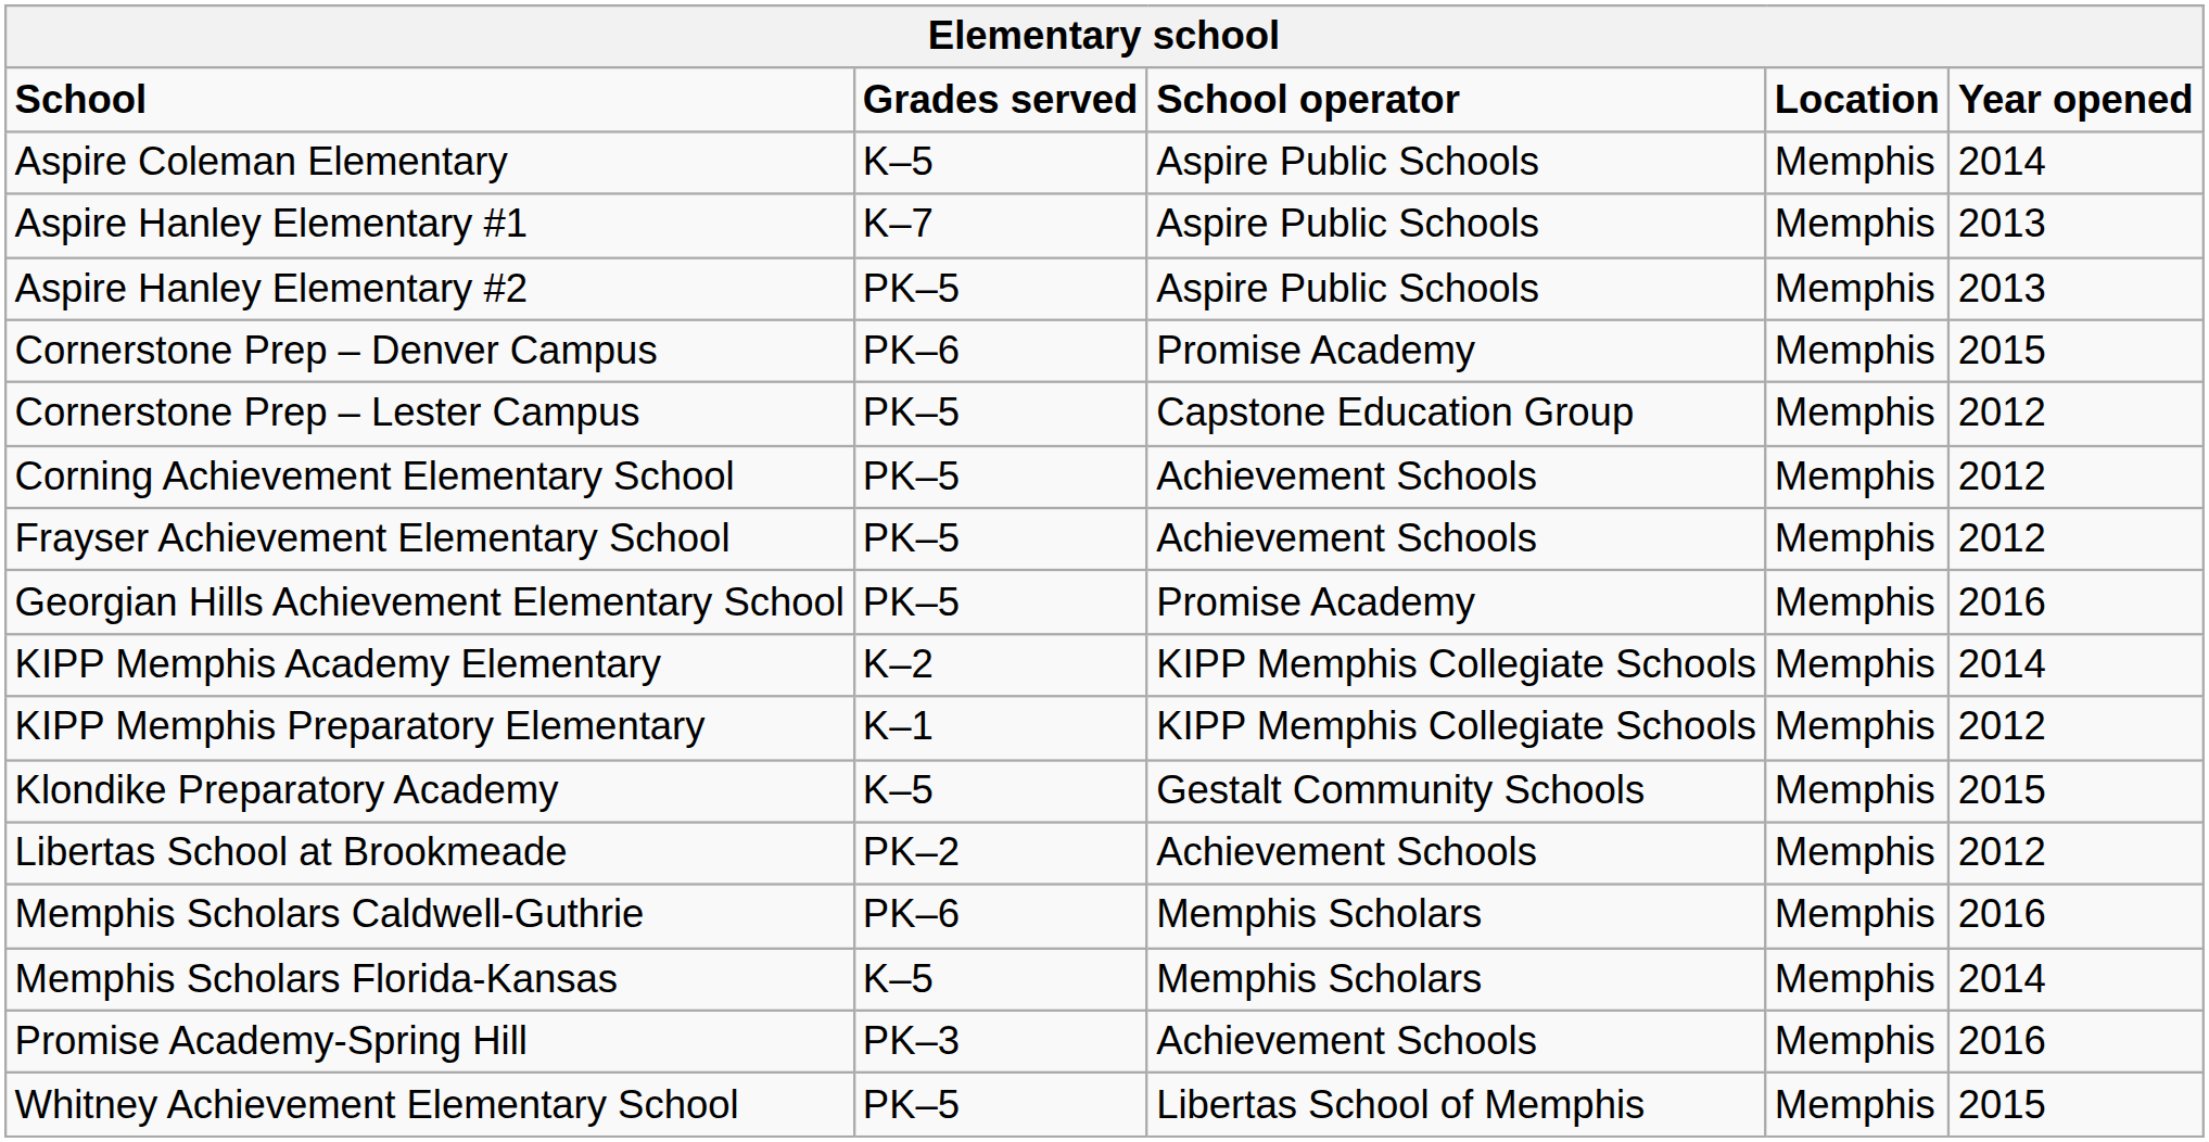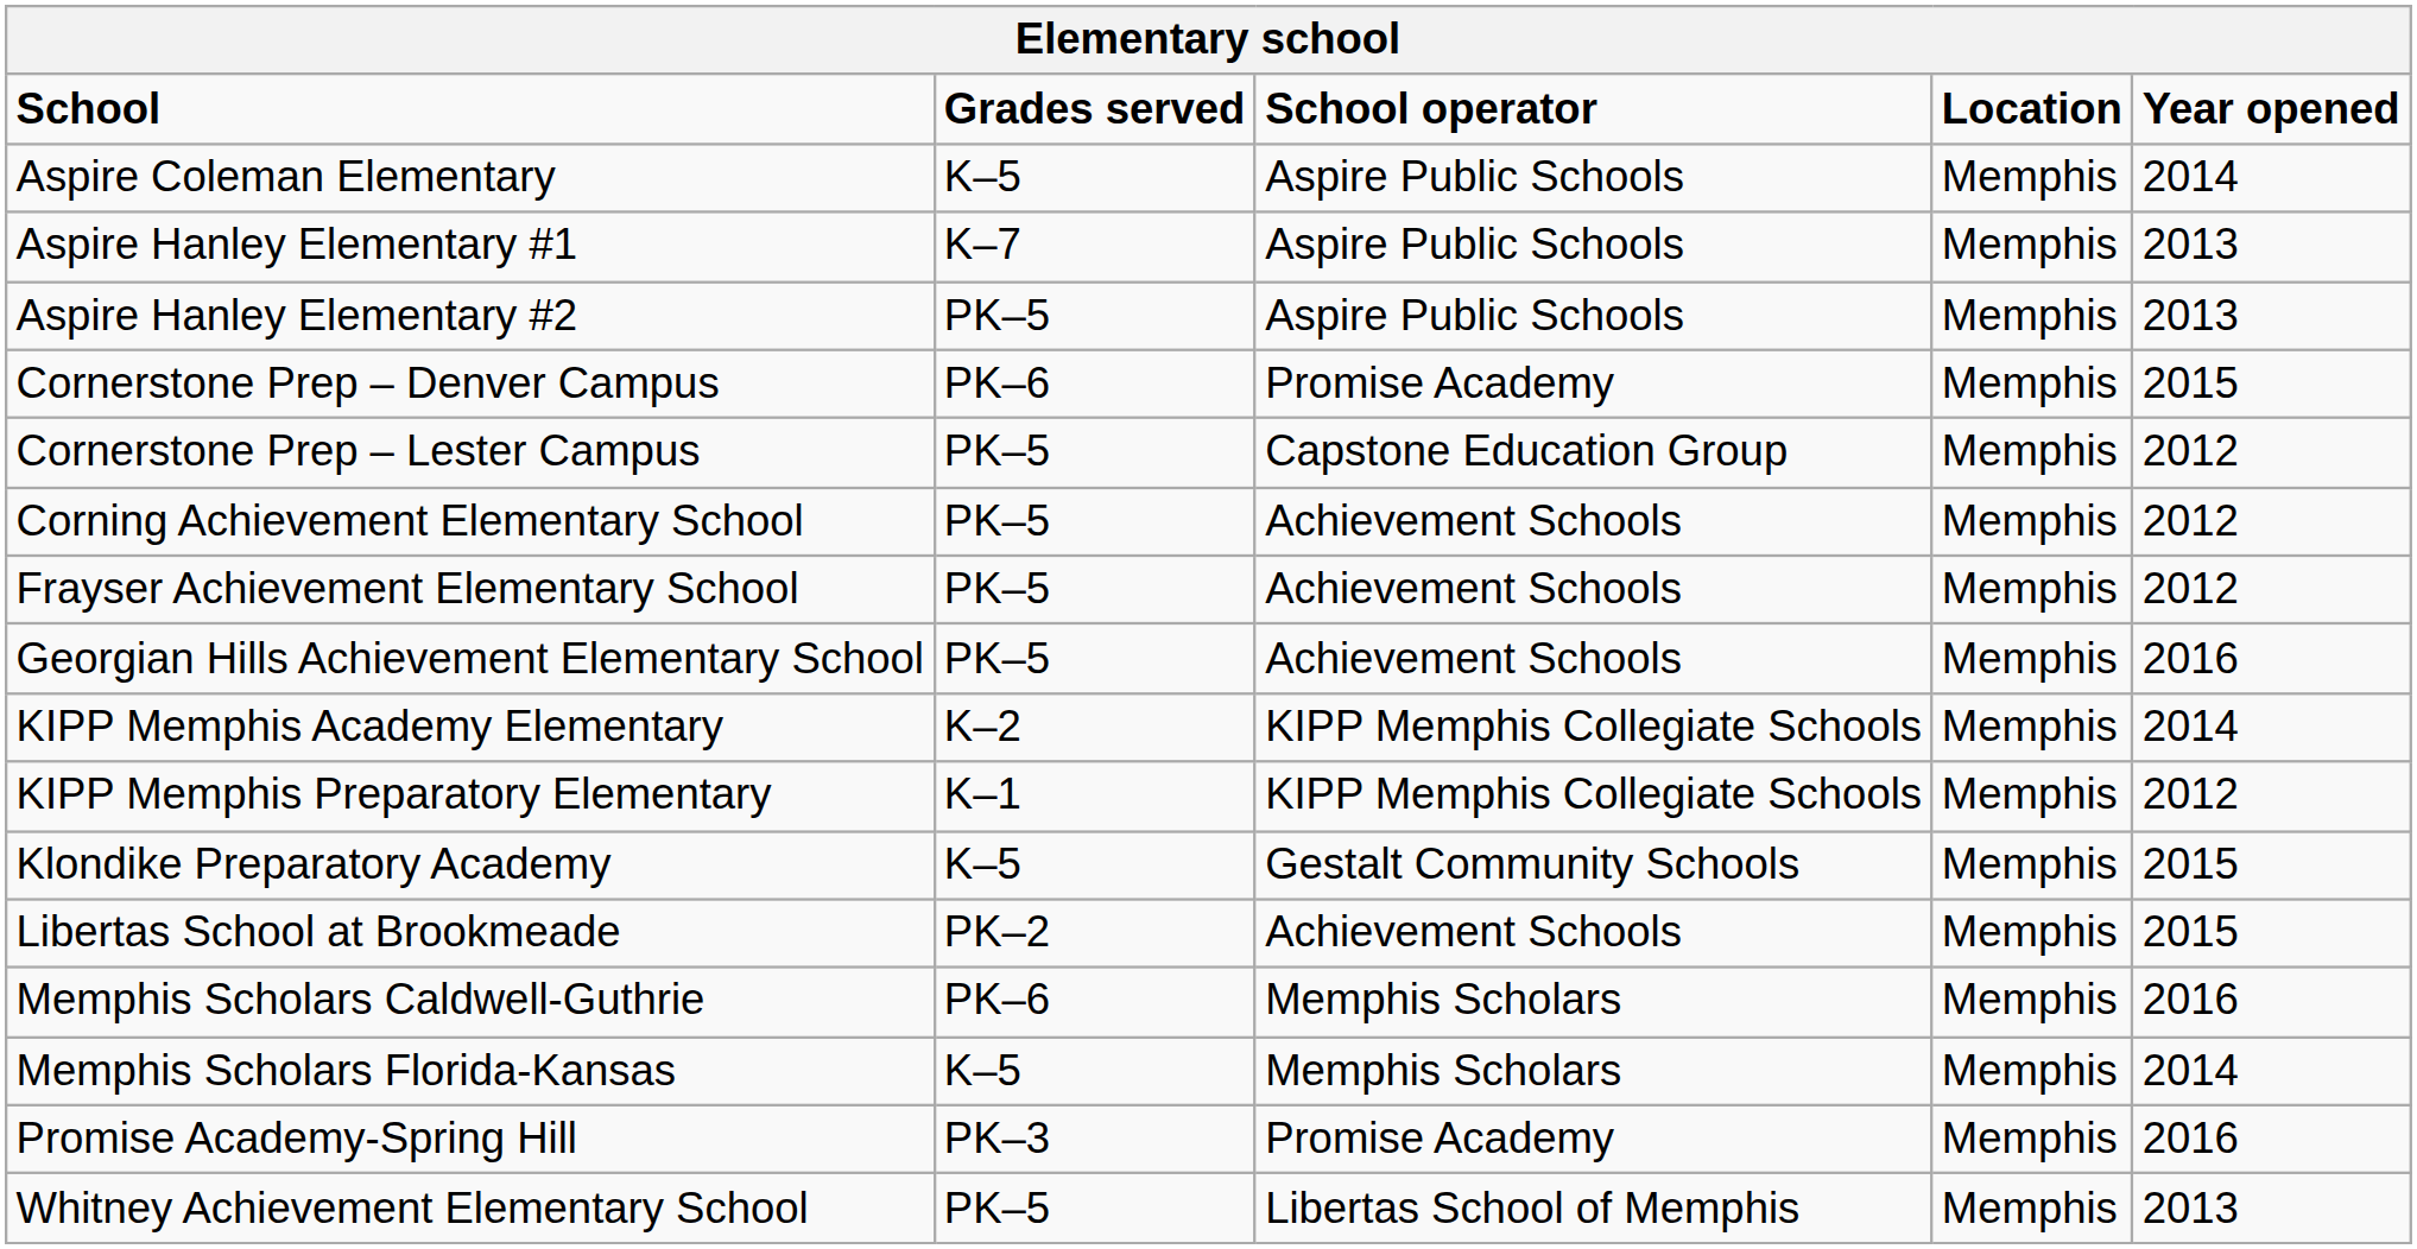Georgian Hills Achievement Elementary School | School operator: Promise Academy -> Achievement Schools
Libertas School at Brookmeade | Year opened: 2012 -> 2015
Promise Academy-Spring Hill | School operator: Achievement Schools -> Promise Academy
Whitney Achievement Elementary School | Year opened: 2015 -> 2013
